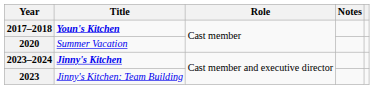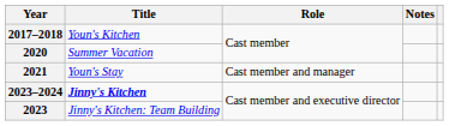2017–2018 | Title: bold -> normal
+ row: 2021 | Youn's Stay | Cast member and manager
